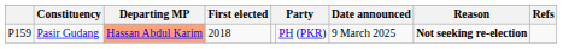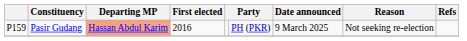Pasir Gudang | First elected: 2018 -> 2016
Pasir Gudang | Reason: bold -> normal
